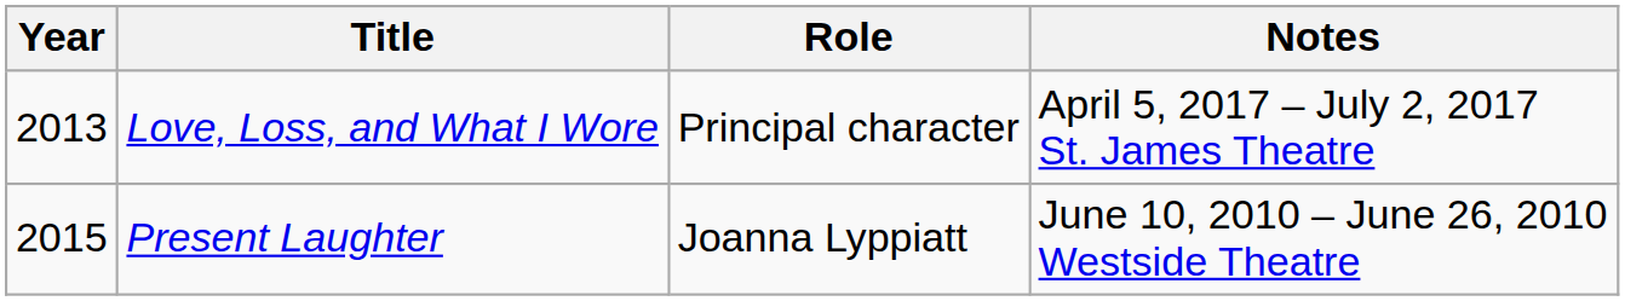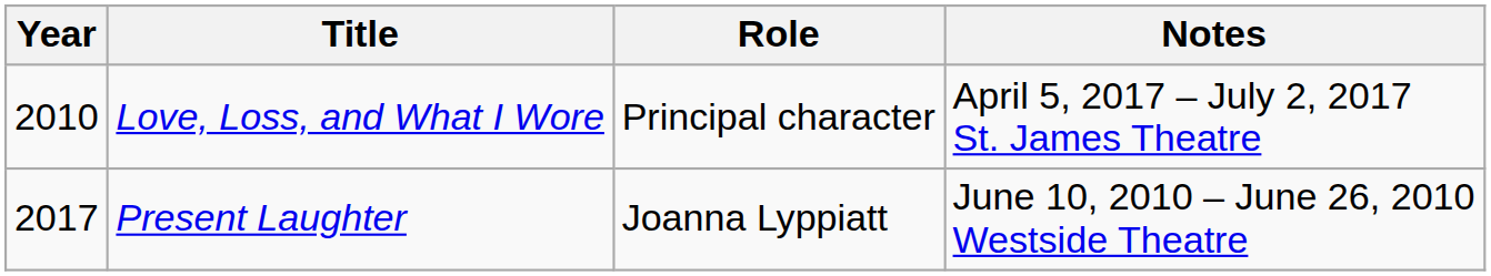Love, Loss, and What I Wore | Year: 2013 -> 2010
Present Laughter | Year: 2015 -> 2017
